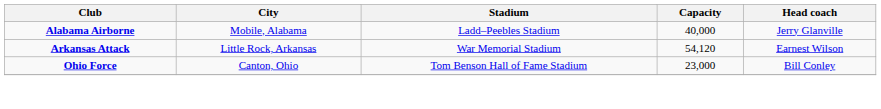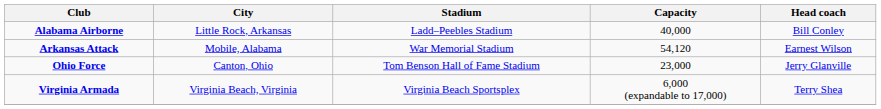Alabama Airborne | City: Mobile, Alabama -> Little Rock, Arkansas
Alabama Airborne | Head coach: Jerry Glanville -> Bill Conley
Arkansas Attack | City: Little Rock, Arkansas -> Mobile, Alabama
Ohio Force | Head coach: Bill Conley -> Jerry Glanville
+ row: Virginia Armada | Virginia Beach, Virginia | Virginia Beach Sportsplex | 6,000 (expandable to 17,000) | Terry Shea
